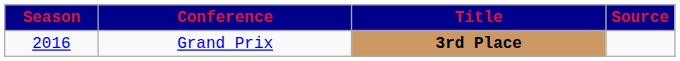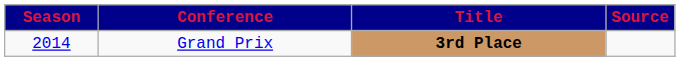Grand Prix | Season: 2016 -> 2014
